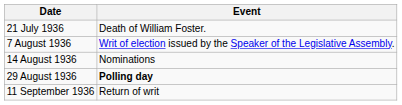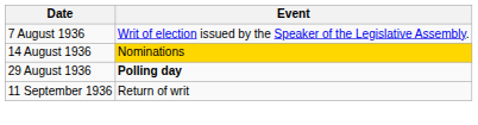- row: 21 July 1936 | Death of William Foster.
14 August 1936 | Event: no background -> gold background
